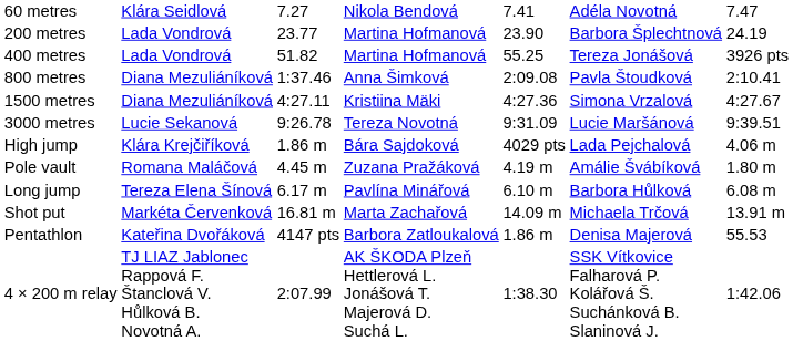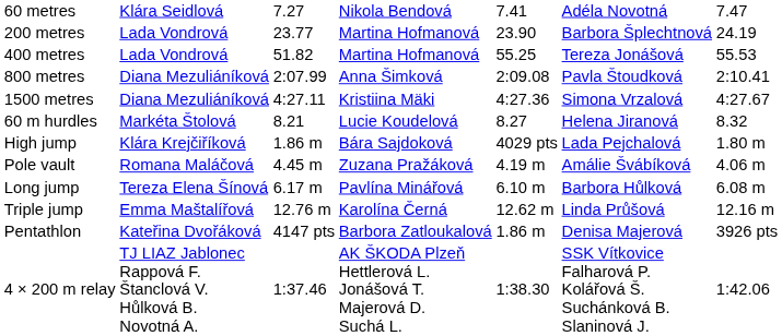400 metres | column 7: 3926 pts -> 55.53
800 metres | column 3: 1:37.46 -> 2:07.99
- row: 3000 metres | Lucie Sekanová | 9:26.78 | Tereza Novotná | 9:31.09 | Lucie Maršánová | 9:39.51
+ row: 60 m hurdles | Markéta Štolová | 8.21 | Lucie Koudelová | 8.27 | Helena Jiranová | 8.32
High jump | column 7: 4.06 m -> 1.80 m
Pole vault | column 7: 1.80 m -> 4.06 m
+ row: Triple jump | Emma Maštalířová | 12.76 m | Karolína Černá | 12.62 m | Linda Průšová | 12.16 m
- row: Shot put | Markéta Červenková | 16.81 m | Marta Zachařová | 14.09 m | Michaela Trčová | 13.91 m
Pentathlon | column 7: 55.53 -> 3926 pts
4 × 200 m relay | column 3: 2:07.99 -> 1:37.46
